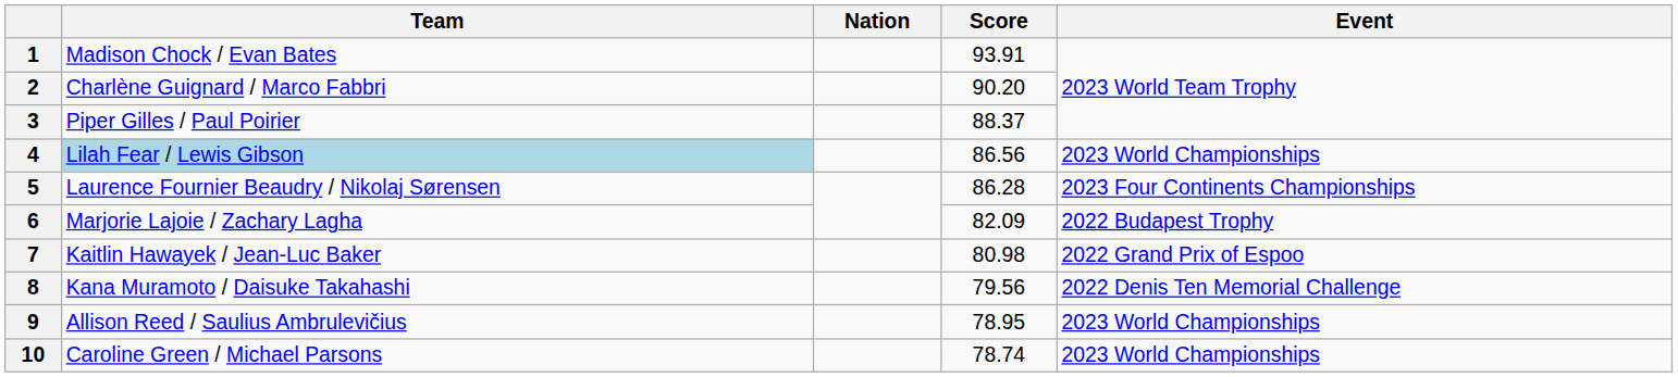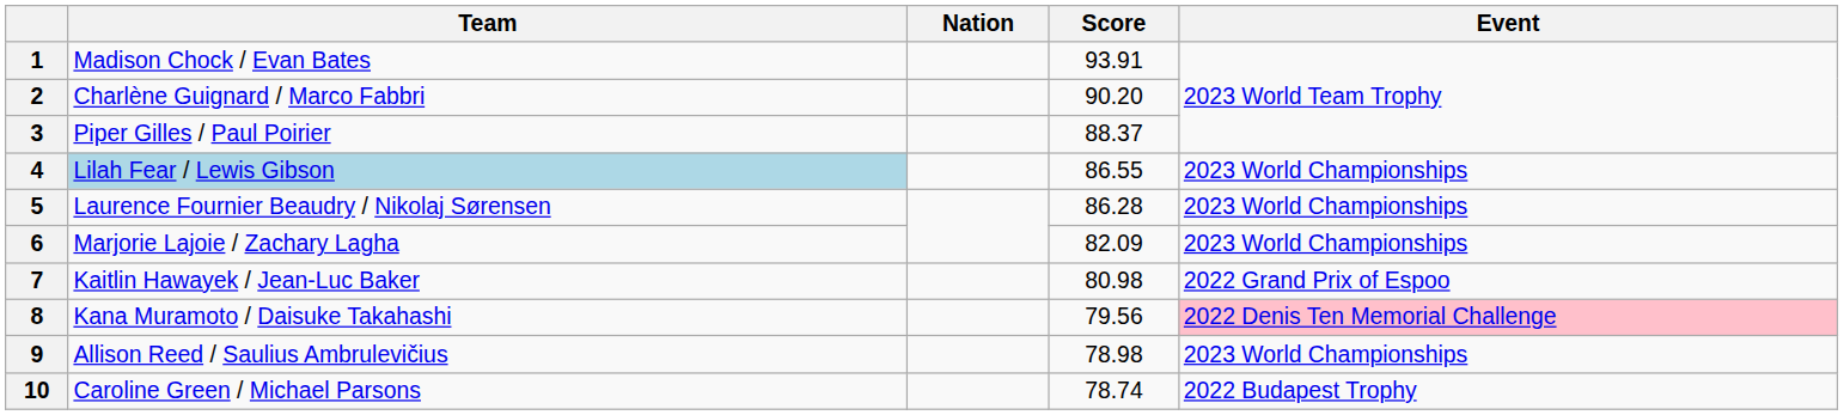4 | Score: 86.56 -> 86.55
5 | Event: 2023 Four Continents Championships -> 2023 World Championships
6 | Event: 2022 Budapest Trophy -> 2023 World Championships
8 | Event: no background -> pink background
9 | Score: 78.95 -> 78.98
10 | Event: 2023 World Championships -> 2022 Budapest Trophy
